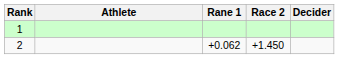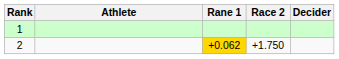2 | Rane 1: no background -> gold background
2 | Race 2: +1.450 -> +1.750
